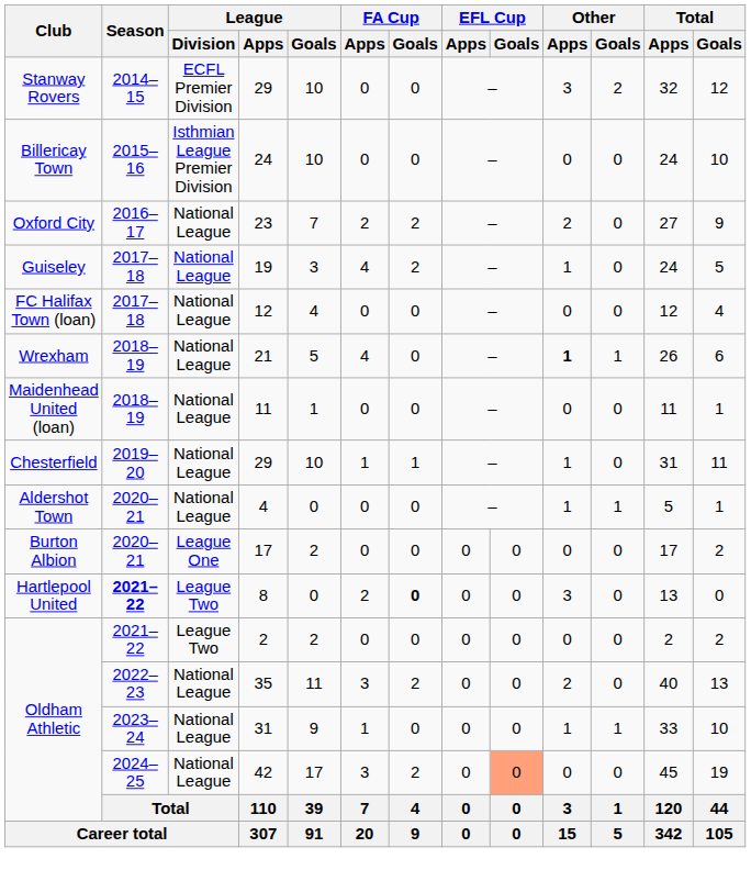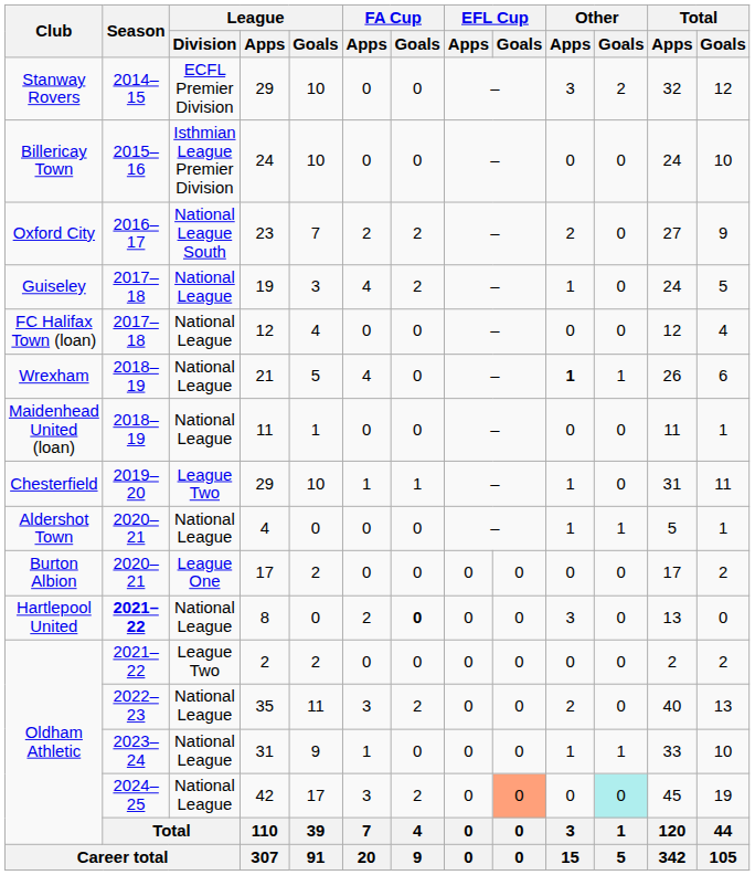23 | League / Division: National League -> National League South
Chesterfield / 29 | League / Division: National League -> League Two
8 | League / Division: League Two -> National League
42 | Other / Goals: no background -> paleturquoise background
